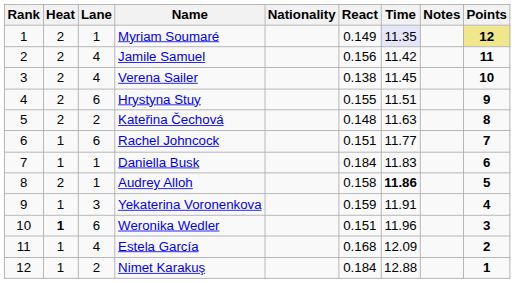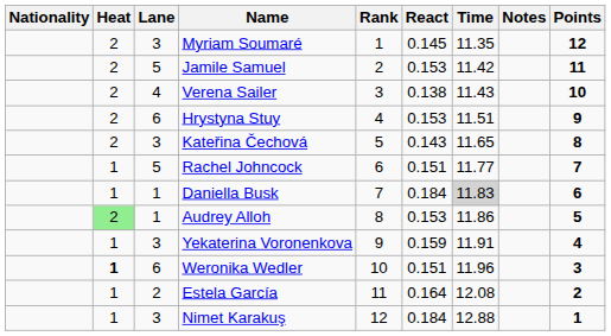columns swapped: Rank <-> Nationality
Myriam Soumaré | Lane: 1 -> 3
Myriam Soumaré | React: 0.149 -> 0.145
Myriam Soumaré | Time: lavender background -> no background
Myriam Soumaré | Points: khaki background -> no background
Jamile Samuel | Lane: 4 -> 5
Jamile Samuel | React: 0.156 -> 0.153
Verena Sailer | Time: 11.45 -> 11.43
Hrystyna Stuy | React: 0.155 -> 0.153
Kateřina Čechová | Lane: 2 -> 3
Kateřina Čechová | React: 0.148 -> 0.143
Kateřina Čechová | Time: 11.63 -> 11.65
Rachel Johncock | Lane: 6 -> 5
Daniella Busk | Time: no background -> lightgrey background
Audrey Alloh | Heat: no background -> lightgreen background
Audrey Alloh | React: 0.158 -> 0.153
Audrey Alloh | Time: bold -> normal
Estela García | Lane: 4 -> 2
Estela García | React: 0.168 -> 0.164
Estela García | Time: 12.09 -> 12.08
Nimet Karakuş | Lane: 2 -> 3
